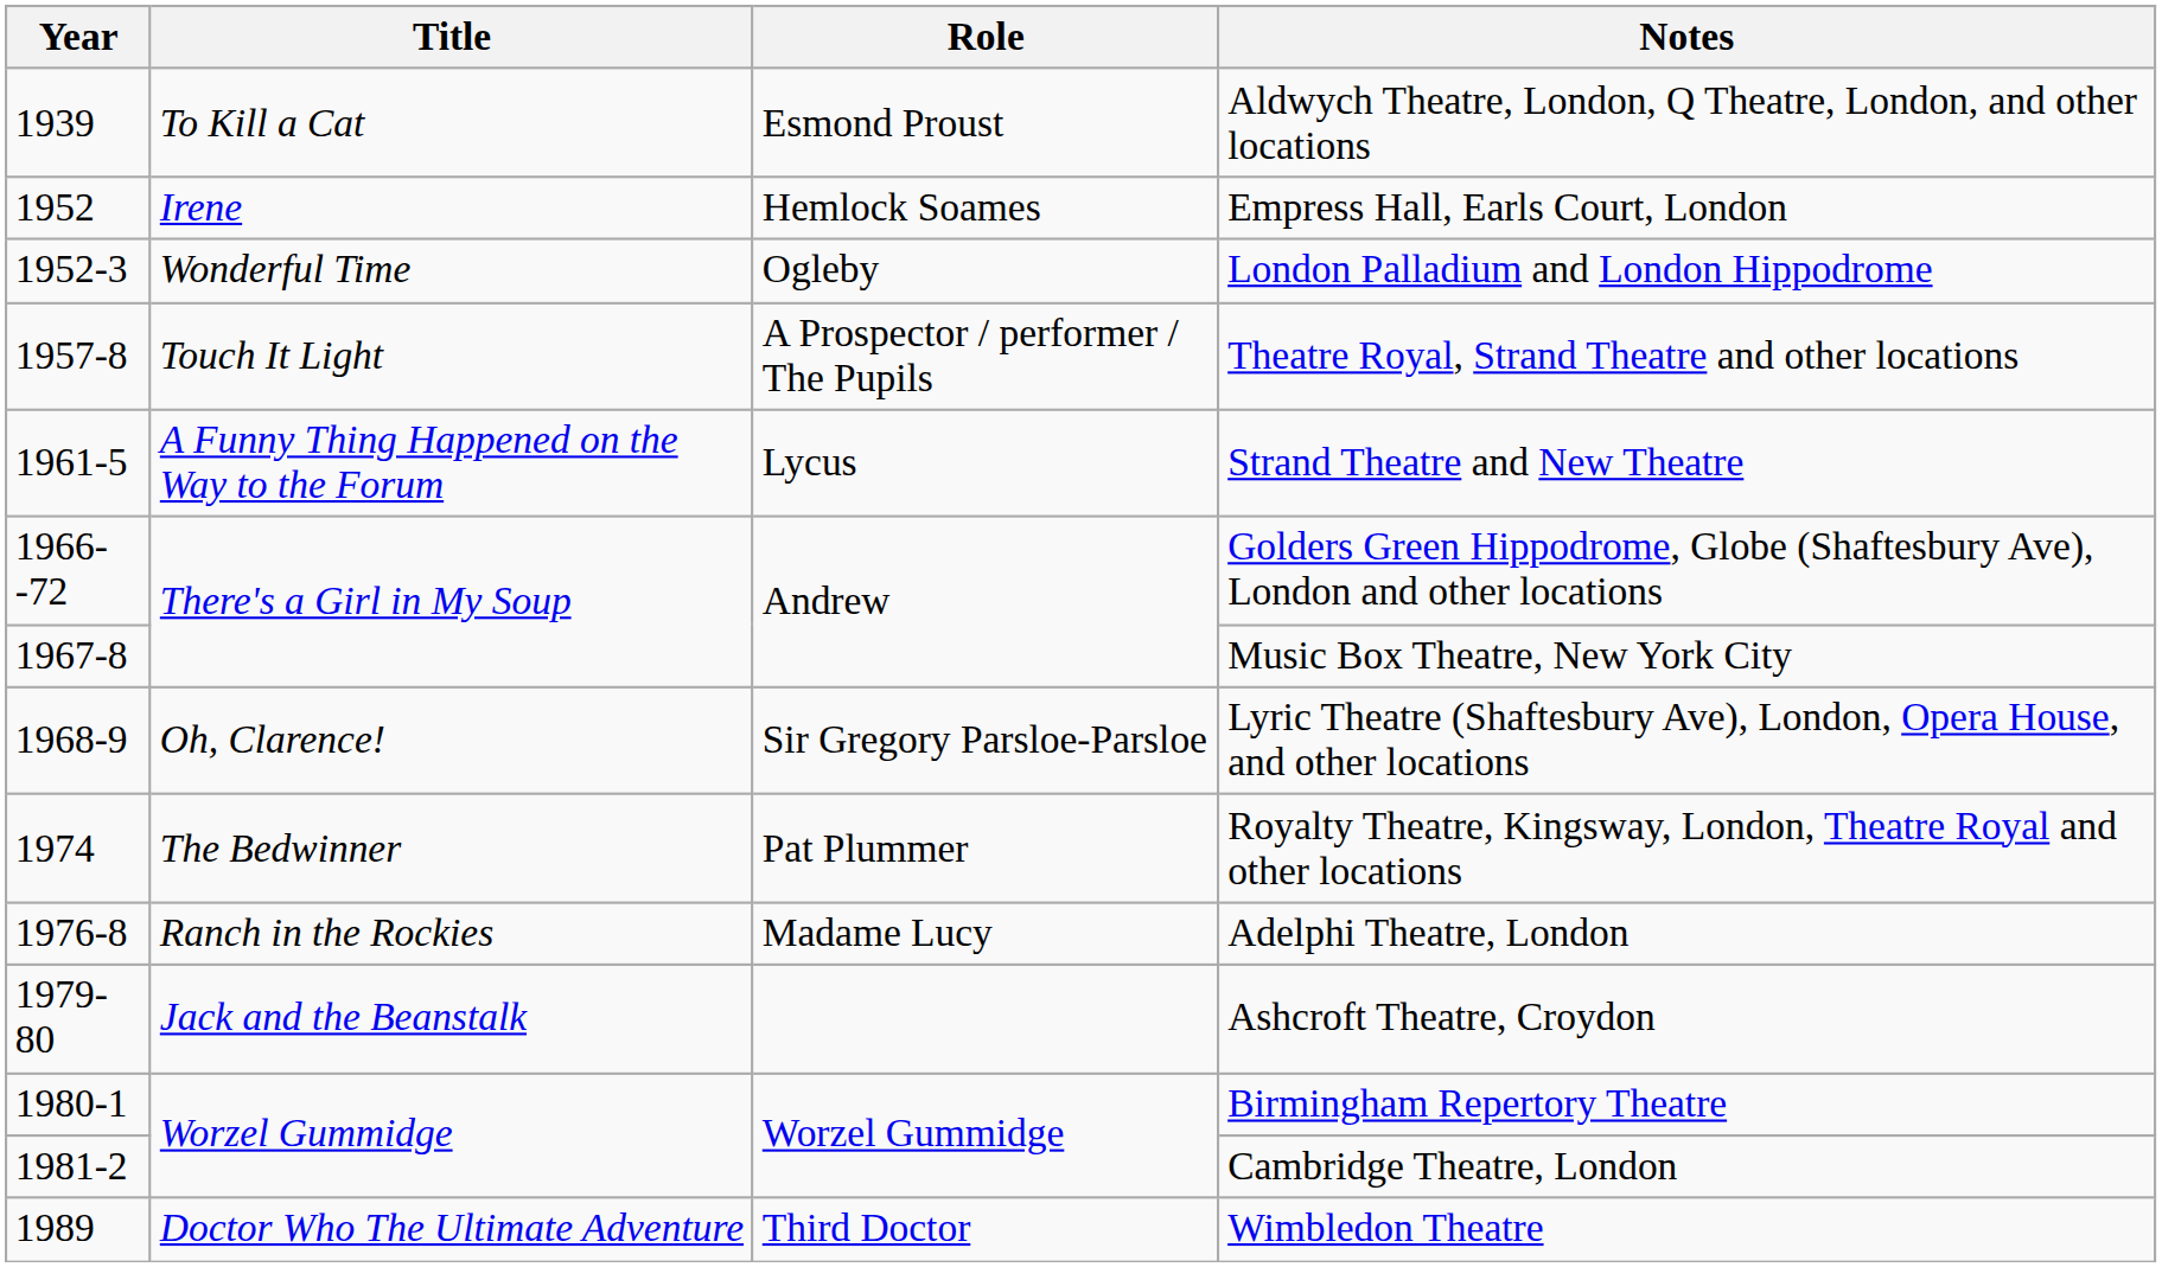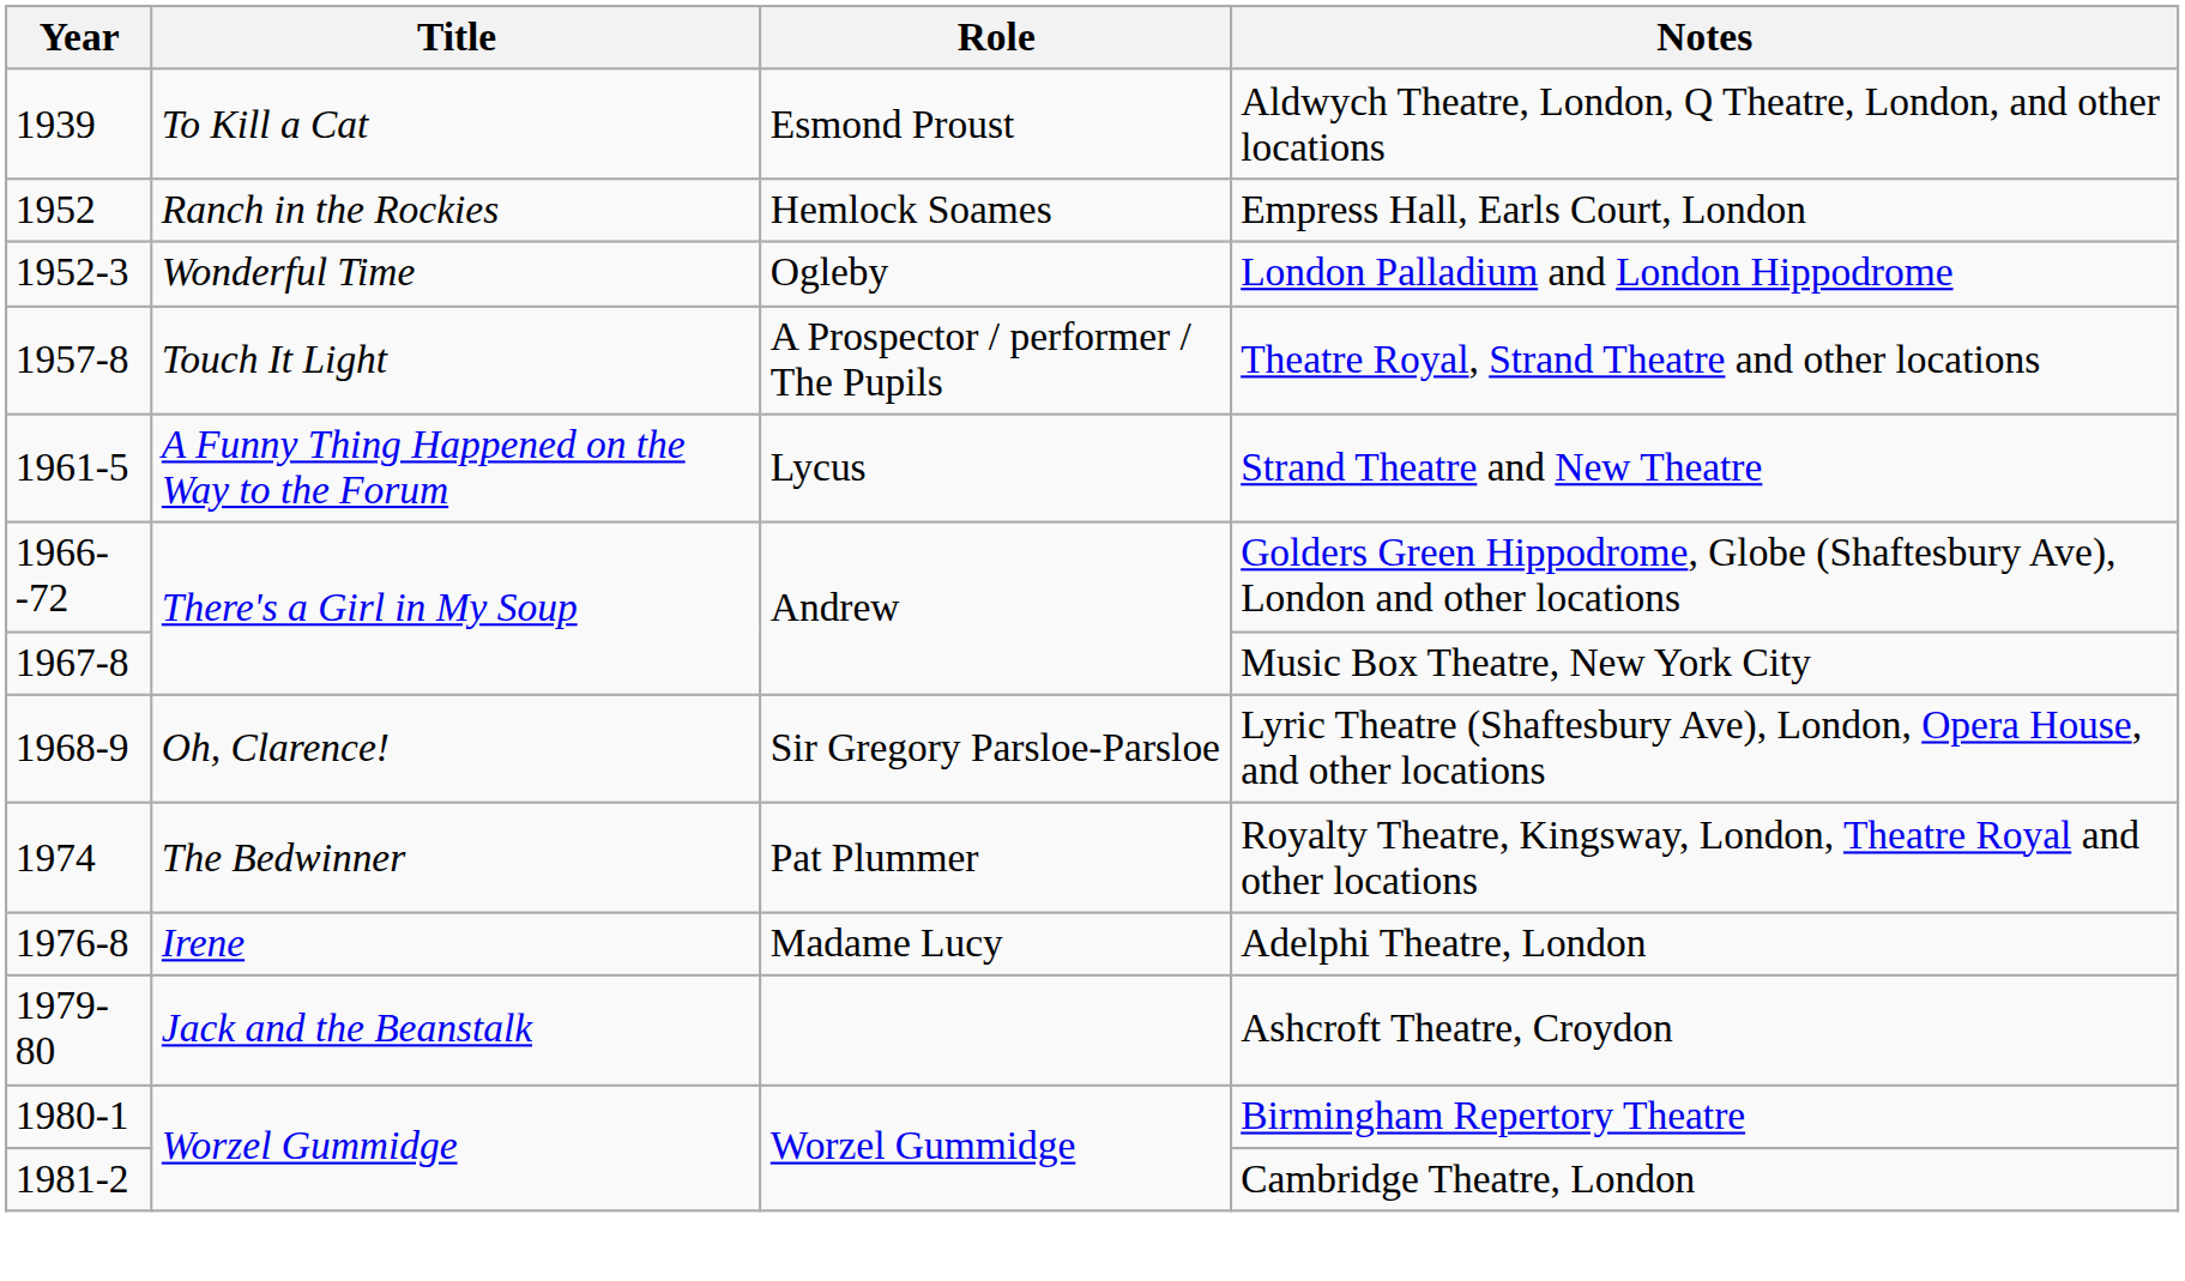Empress Hall, Earls Court, London | Title: Irene -> Ranch in the Rockies
Adelphi Theatre, London | Title: Ranch in the Rockies -> Irene
- row: 1989 | Doctor Who The Ultimate Adventure | Third Doctor | Wimbledon Theatre
